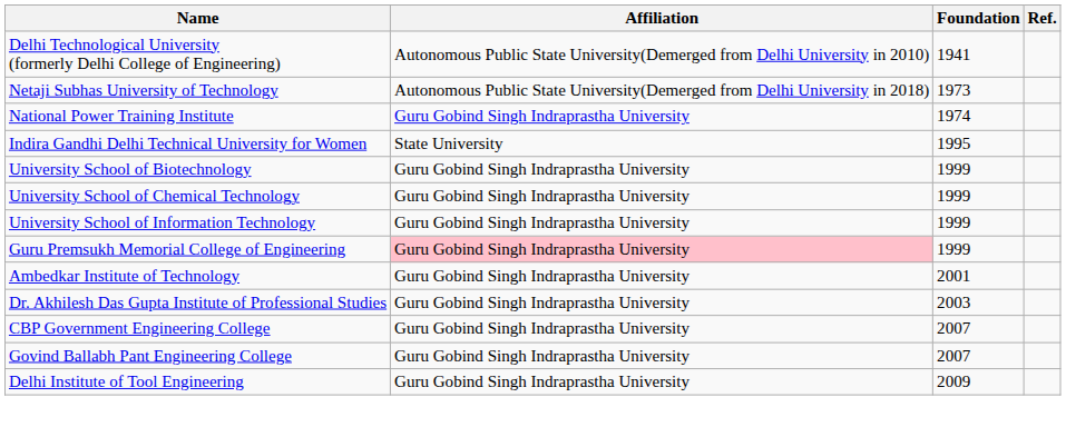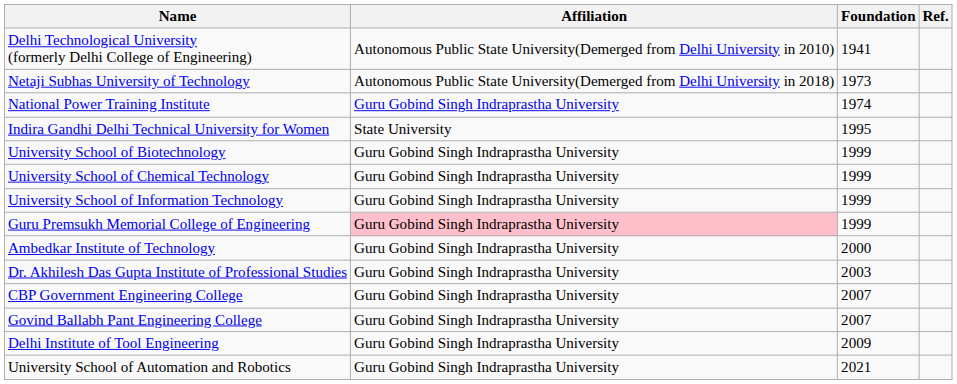Ambedkar Institute of Technology | Foundation: 2001 -> 2000
+ row: University School of Automation and Robotics | Guru Gobind Singh Indraprastha University | 2021
